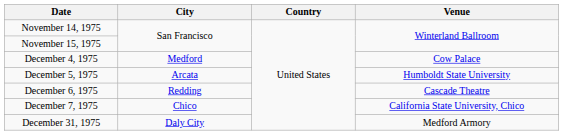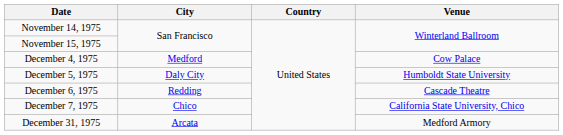December 5, 1975 | City: Arcata -> Daly City
December 31, 1975 | City: Daly City -> Arcata
